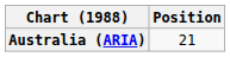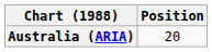Australia (ARIA) | Position: 21 -> 20
